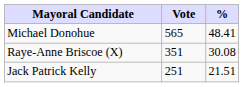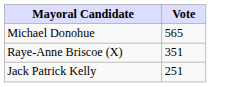- column: % | 48.41 | 30.08 | 21.51
